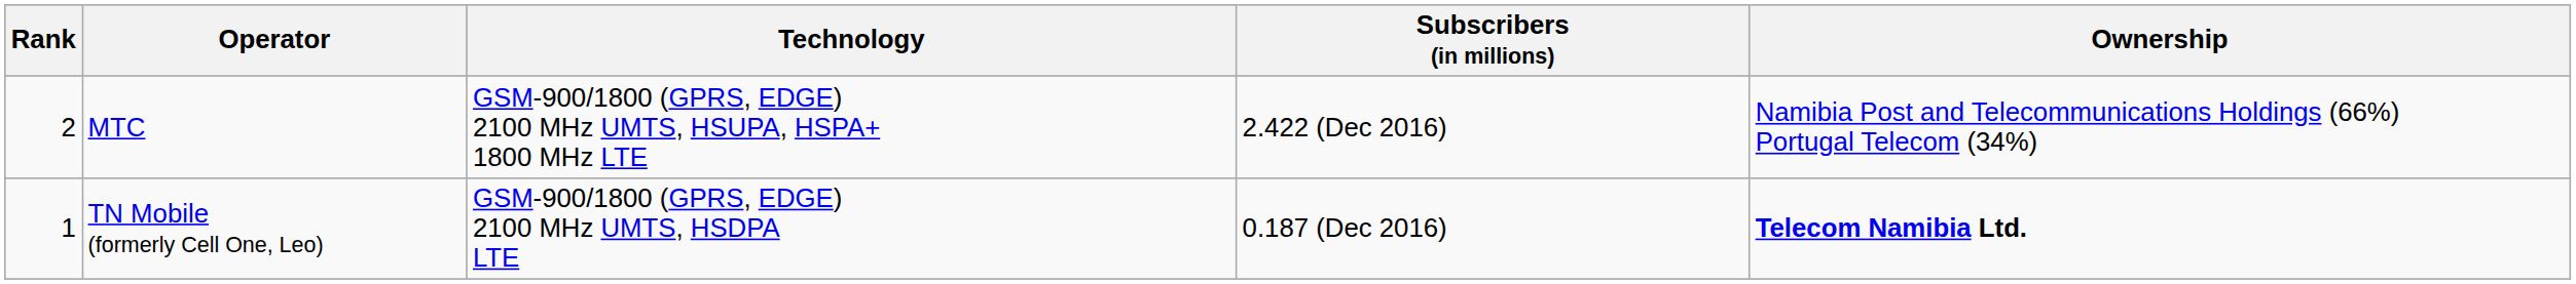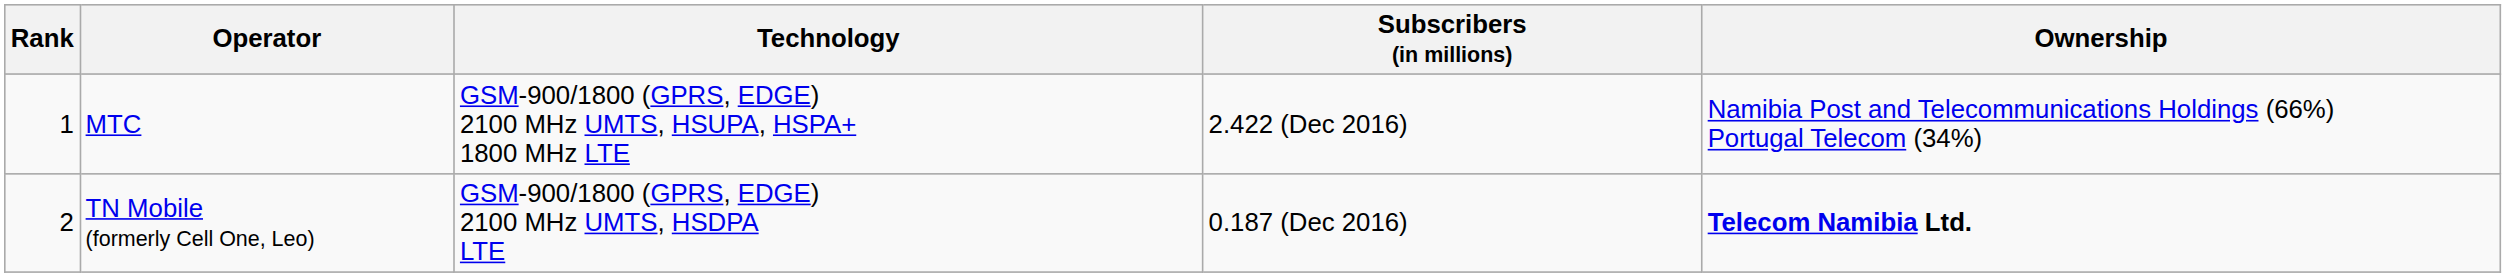MTC | Rank: 2 -> 1
TN Mobile (formerly Cell One, Leo) | Rank: 1 -> 2
